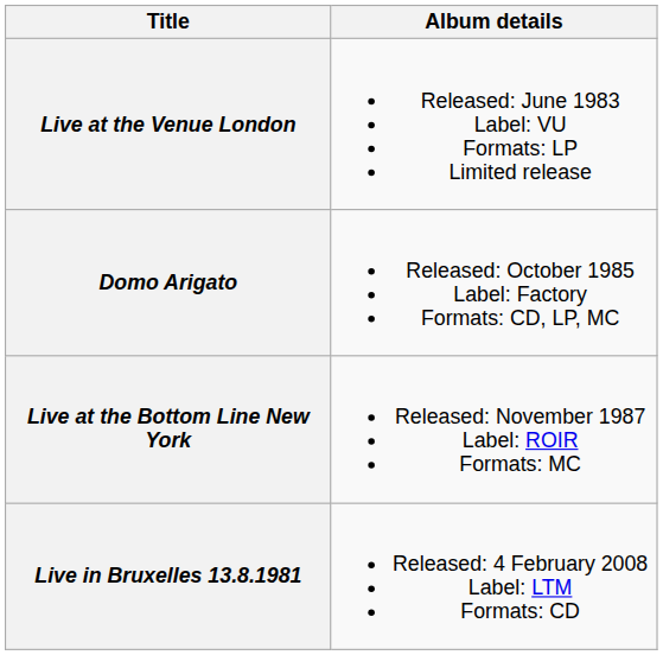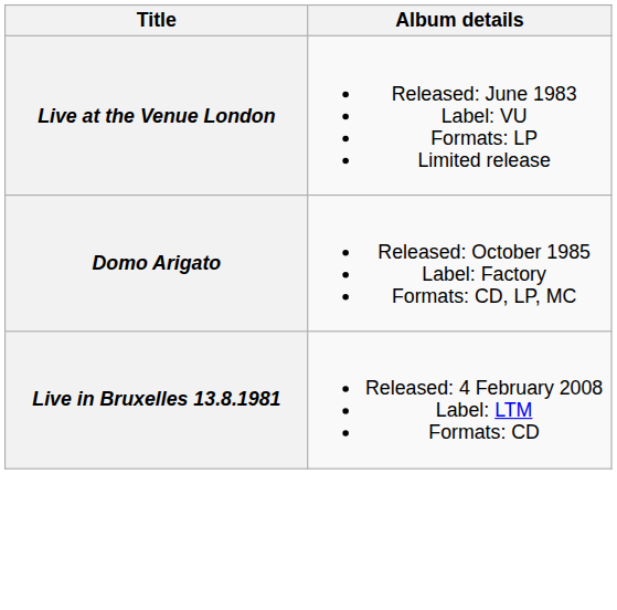- row: Live at the Bottom Line New York | Released: November 1987 Label: ROIR Formats: MC
